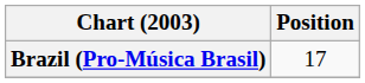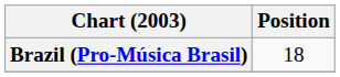Brazil (Pro-Música Brasil) | Position: 17 -> 18
